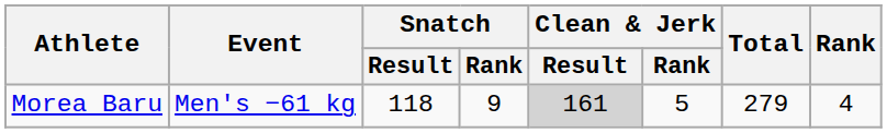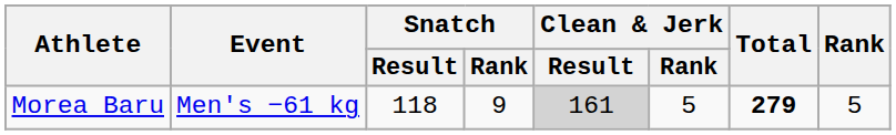Morea Baru | Total: normal -> bold
Morea Baru | Rank: 4 -> 5
